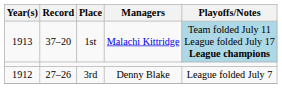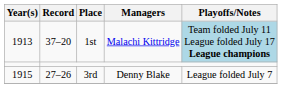3rd | Year(s): 1912 -> 1915
